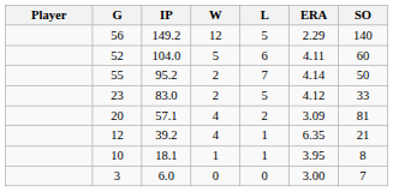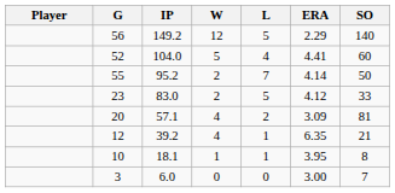52 | L: 6 -> 4
52 | ERA: 4.11 -> 4.41
